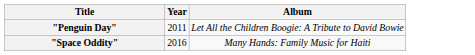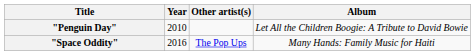+ column: Other artist(s) | The Pop Ups
"Penguin Day" | Year: 2011 -> 2010
